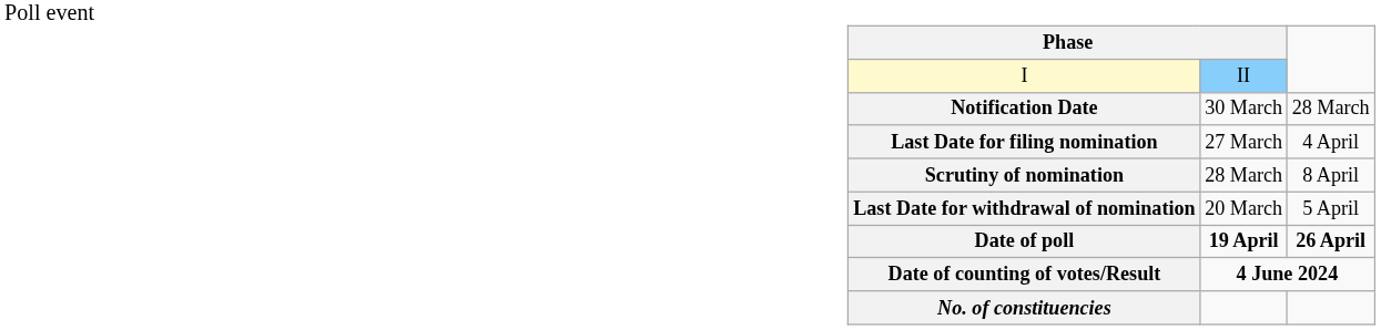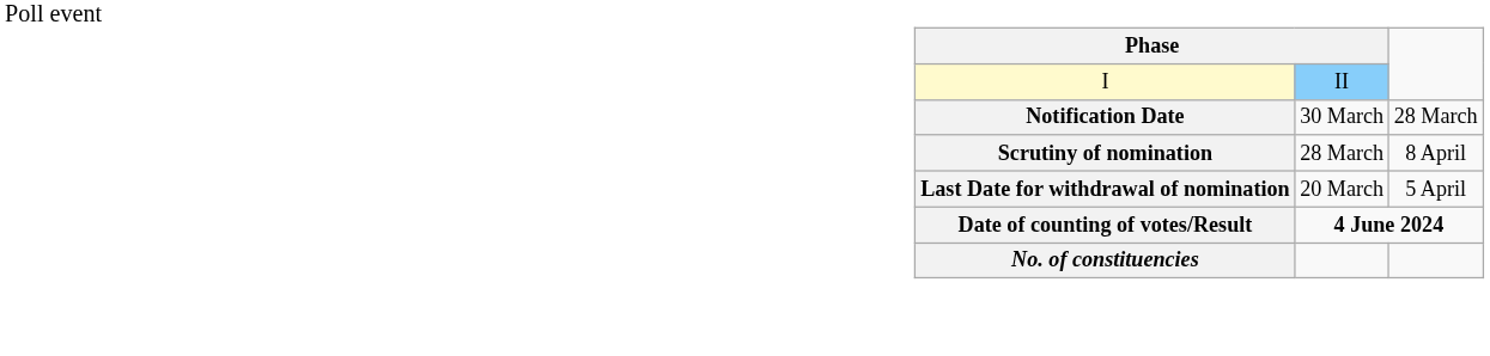- row: Last Date for filing nomination | 27 March | 4 April
- row: Date of poll | 19 April | 26 April
